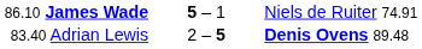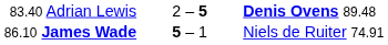rows swapped: 83.40 Adrian Lewis <-> 86.10 James Wade
